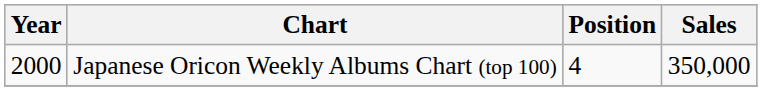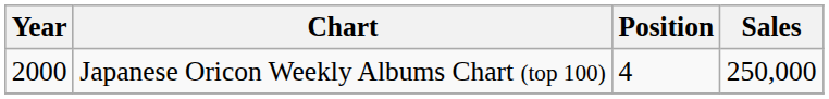Japanese Oricon Weekly Albums Chart (top 100) | Sales: 350,000 -> 250,000
